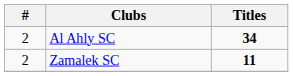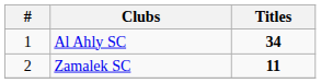Al Ahly SC | #: 2 -> 1
